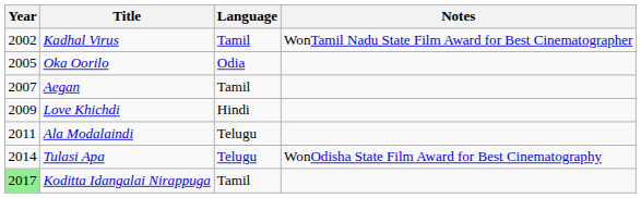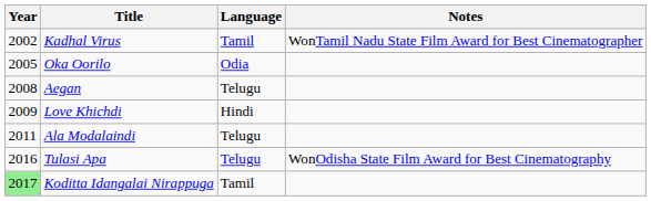Aegan | Year: 2007 -> 2008
Aegan | Language: Tamil -> Telugu
Tulasi Apa | Year: 2014 -> 2016
